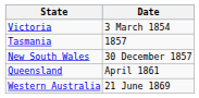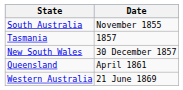- row: Victoria | 3 March 1854
+ row: South Australia | November 1855
